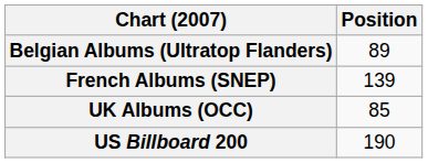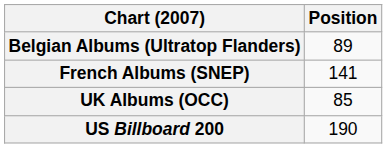French Albums (SNEP) | Position: 139 -> 141
